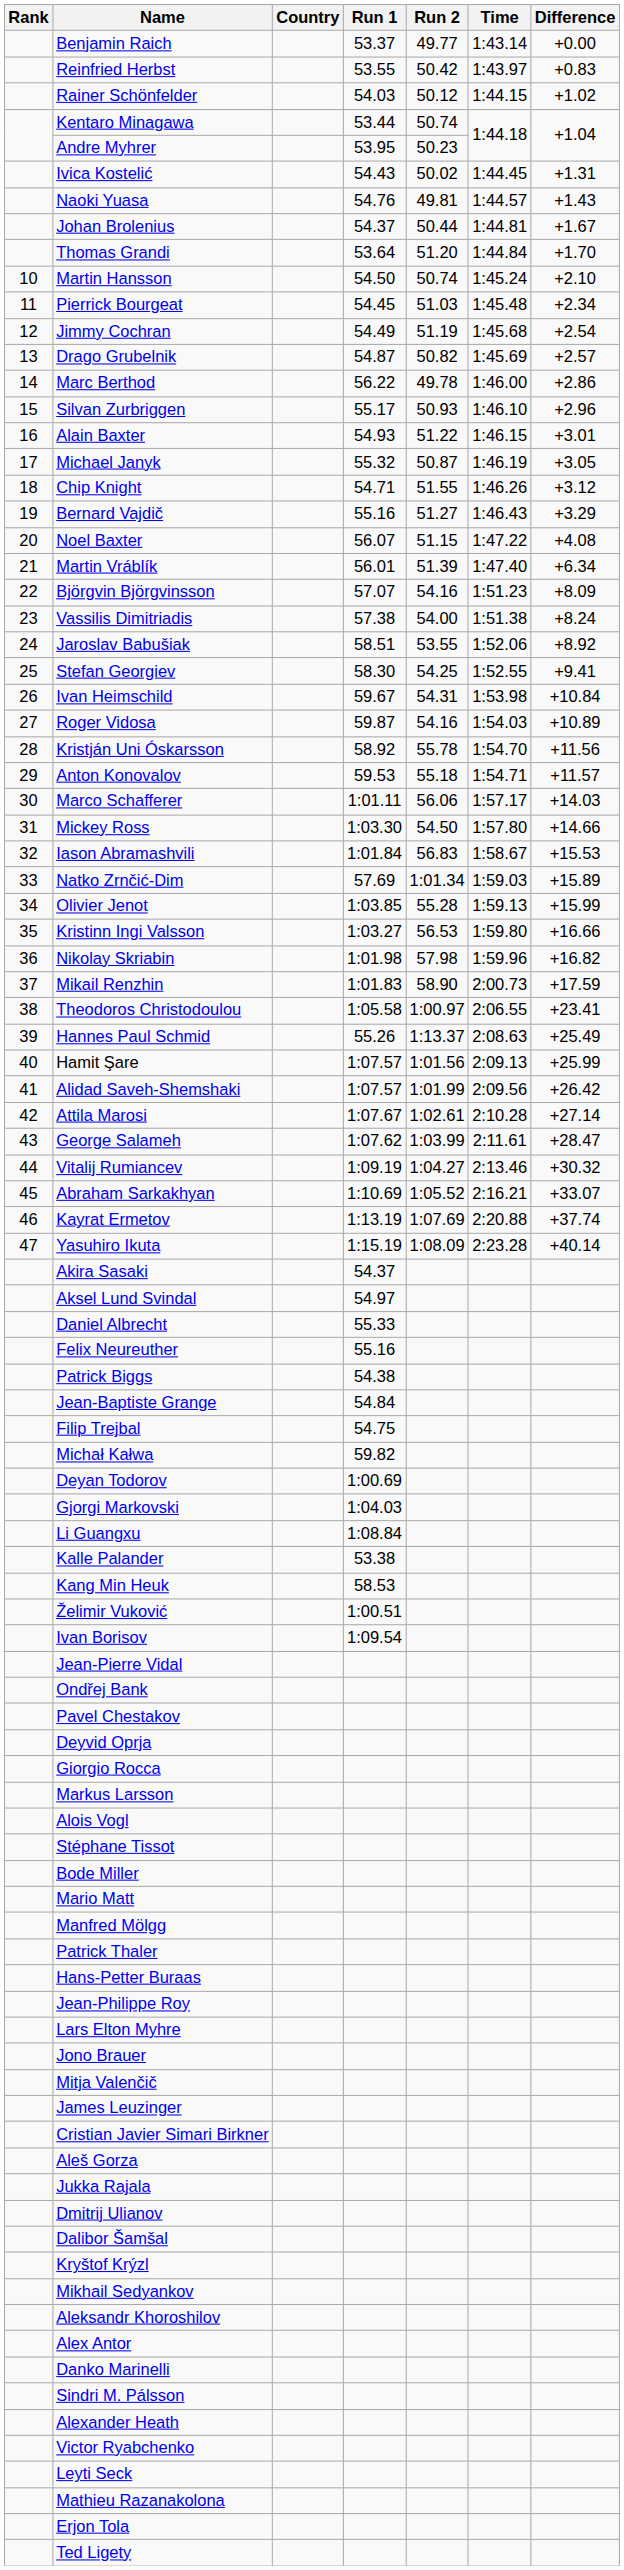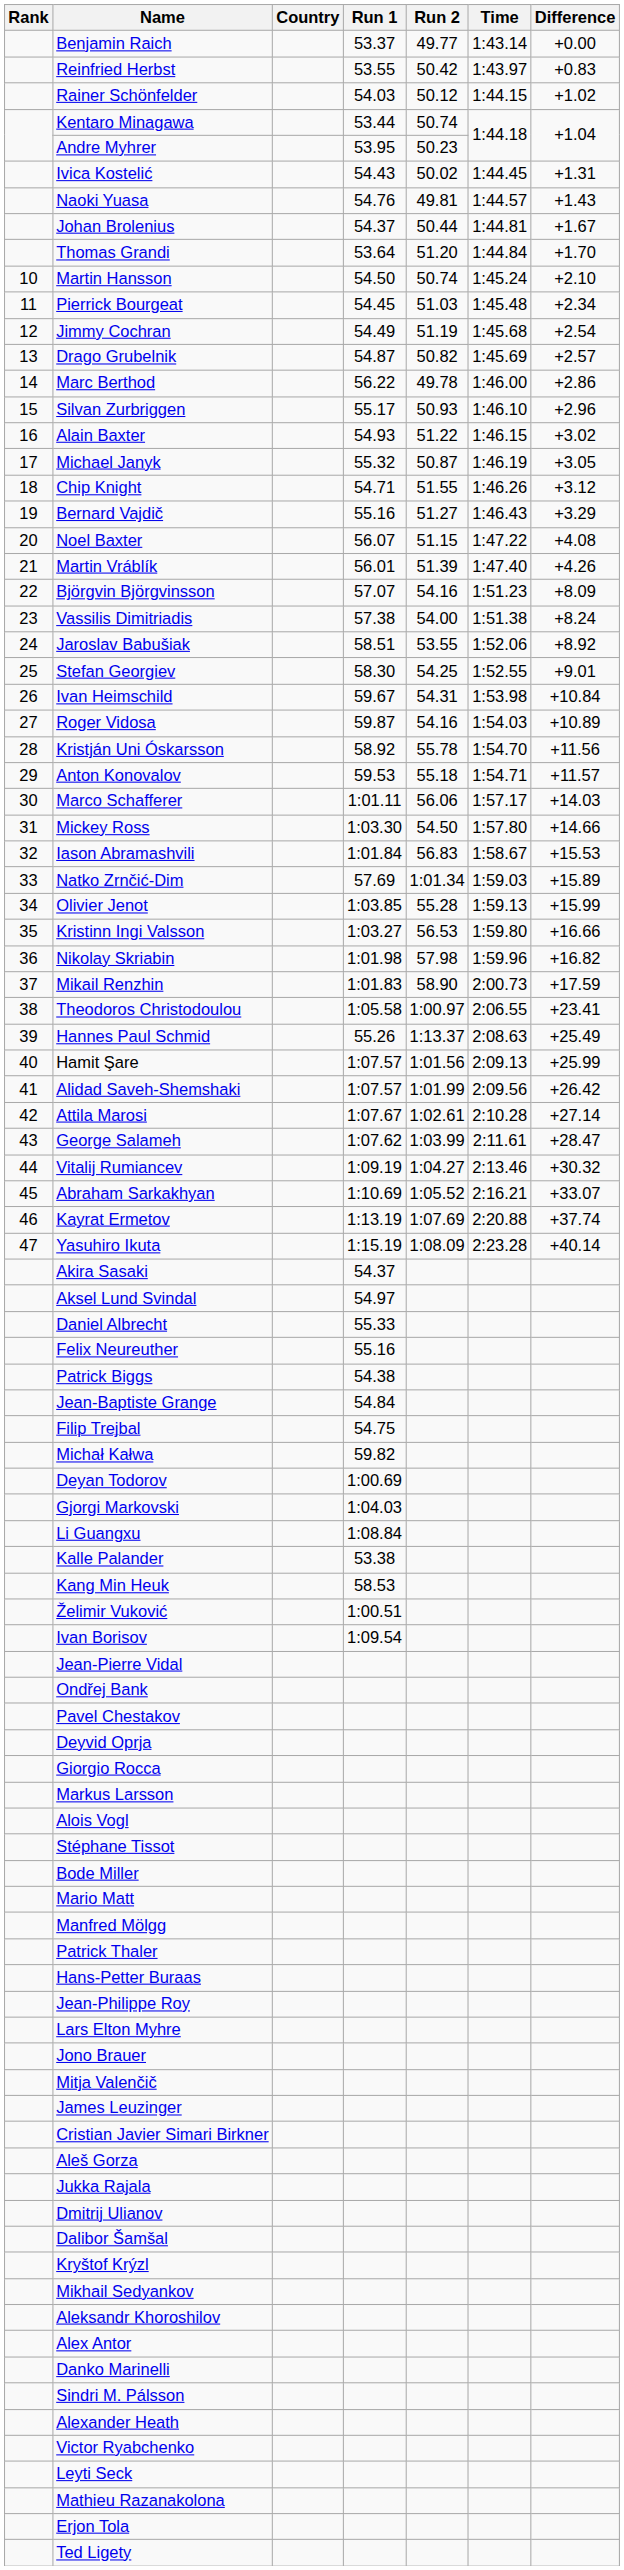Alain Baxter | Difference: +3.01 -> +3.02
Martin Vráblík | Difference: +6.34 -> +4.26
Stefan Georgiev | Difference: +9.41 -> +9.01
